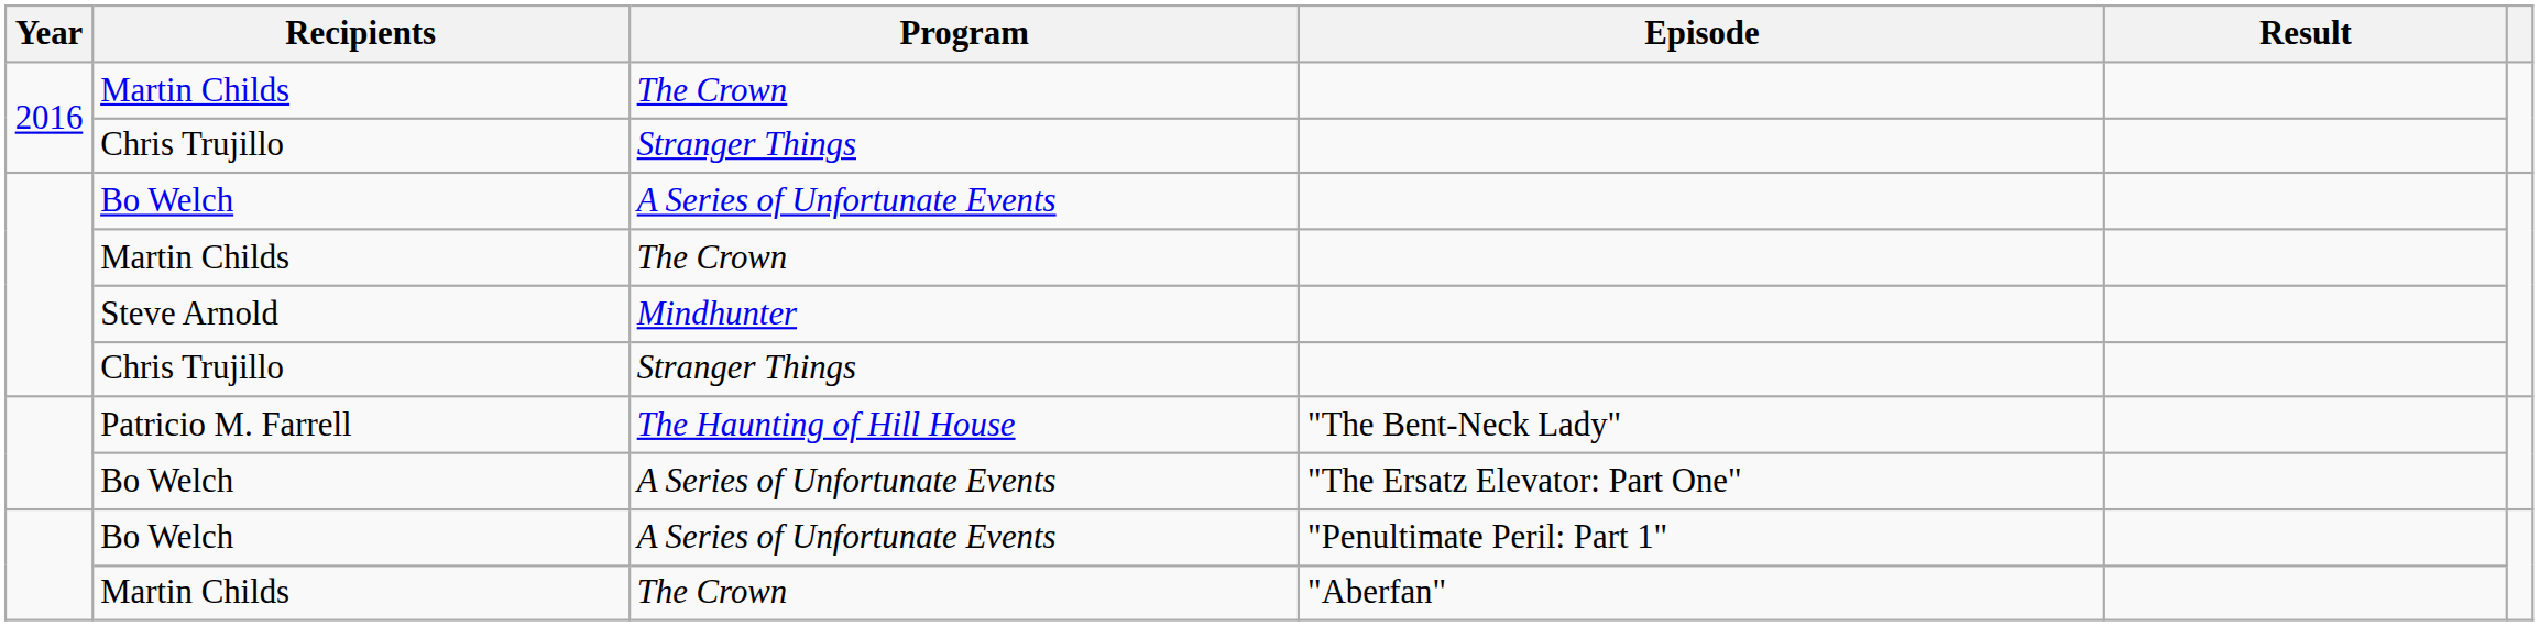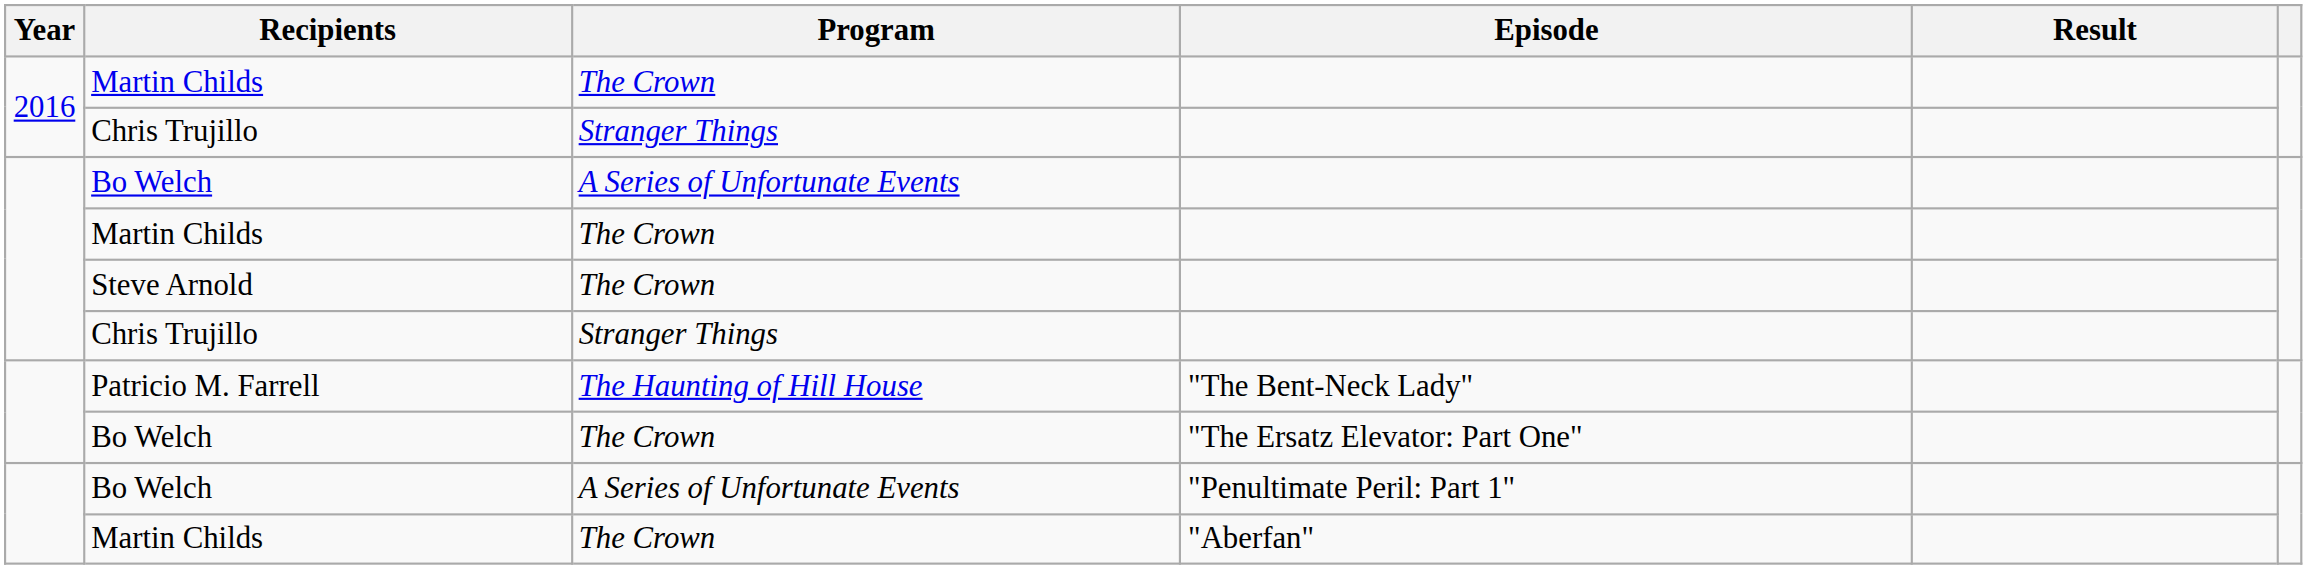Steve Arnold | Program: Mindhunter -> The Crown
Bo Welch / "The Ersatz Elevator: Part One" | Program: A Series of Unfortunate Events -> The Crown
